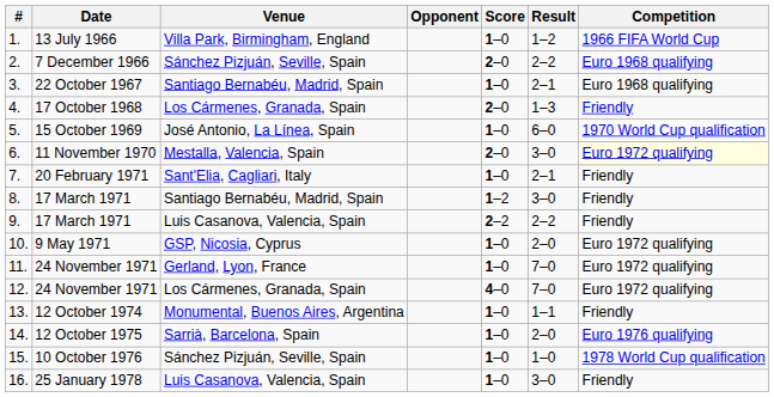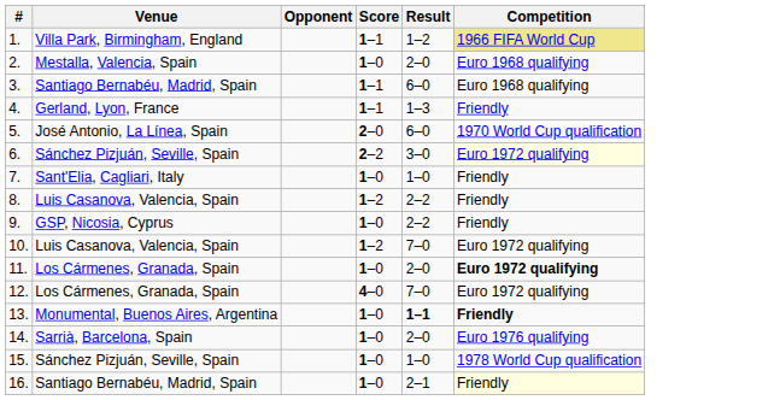- column: Date | 13 July 1966 | 7 December 1966 | 22 October 1967 | 17 October 1968 | 15 October 1969 | 11 November 1970 | 20 February 1971 | 17 March 1971 | 17 March 1971 | 9 May 1971 | 24 November 1971 | 24 November 1971 | 12 October 1974 | 12 October 1975 | 10 October 1976 | 25 January 1978
1. | Score: 1–0 -> 1–1
1. | Competition: no background -> khaki background
2. | Venue: Sánchez Pizjuán, Seville, Spain -> Mestalla, Valencia, Spain
2. | Score: 2–0 -> 1–0
2. | Result: 2–2 -> 2–0
3. | Score: 1–0 -> 1–1
3. | Result: 2–1 -> 6–0
4. | Venue: Los Cármenes, Granada, Spain -> Gerland, Lyon, France
4. | Score: 2–0 -> 1–1
5. | Score: 1–0 -> 2–0
6. | Venue: Mestalla, Valencia, Spain -> Sánchez Pizjuán, Seville, Spain
6. | Score: 2–0 -> 2–2
7. | Result: 2–1 -> 1–0
8. | Venue: Santiago Bernabéu, Madrid, Spain -> Luis Casanova, Valencia, Spain
8. | Result: 3–0 -> 2–2
9. | Venue: Luis Casanova, Valencia, Spain -> GSP, Nicosia, Cyprus
9. | Score: 2–2 -> 1–0
10. | Venue: GSP, Nicosia, Cyprus -> Luis Casanova, Valencia, Spain
10. | Score: 1–0 -> 1–2
10. | Result: 2–0 -> 7–0
11. | Venue: Gerland, Lyon, France -> Los Cármenes, Granada, Spain
11. | Result: 7–0 -> 2–0
11. | Competition: normal -> bold
13. | Result: normal -> bold
13. | Competition: normal -> bold
16. | Venue: Luis Casanova, Valencia, Spain -> Santiago Bernabéu, Madrid, Spain
16. | Result: 3–0 -> 2–1
16. | Competition: no background -> lightyellow background
